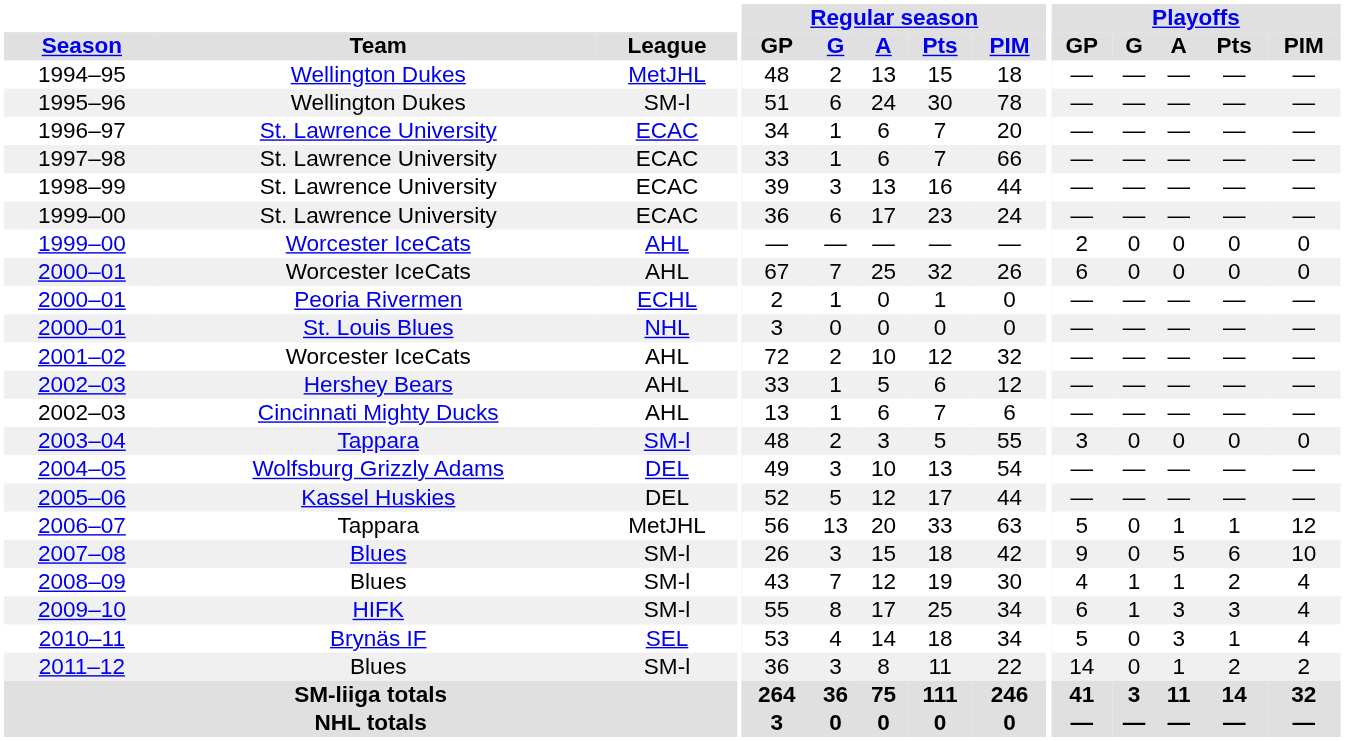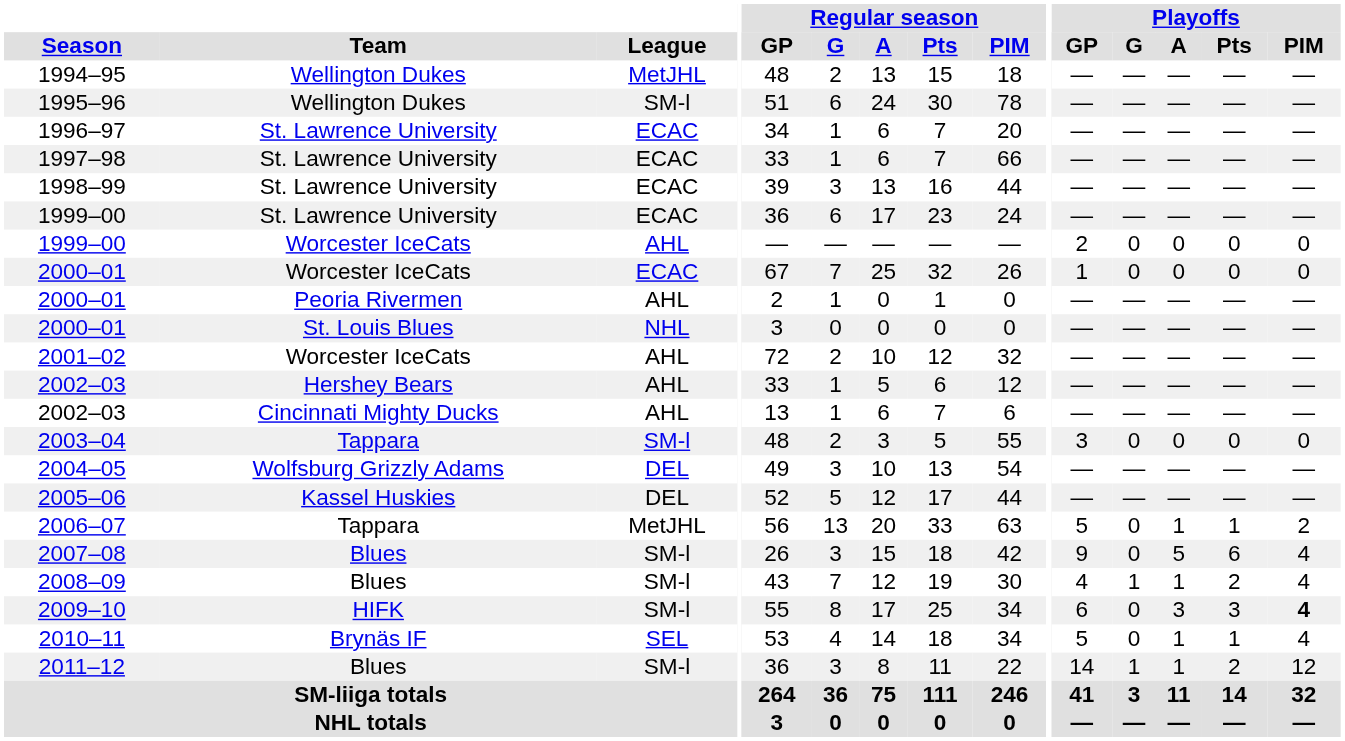2000–01 / Worcester IceCats | League: AHL -> ECAC
2000–01 / Worcester IceCats | Playoffs / GP: 6 -> 1
2000–01 / Peoria Rivermen | League: ECHL -> AHL
2006–07 | Playoffs / PIM: 12 -> 2
2007–08 | Playoffs / PIM: 10 -> 4
2009–10 | Playoffs / G: 1 -> 0
2009–10 | Playoffs / PIM: normal -> bold
2010–11 | Playoffs / A: 3 -> 1
2011–12 | Playoffs / G: 0 -> 1
2011–12 | Playoffs / PIM: 2 -> 12
